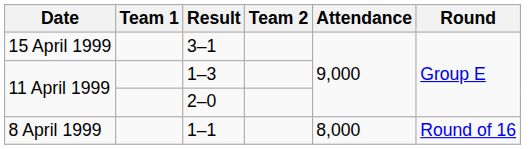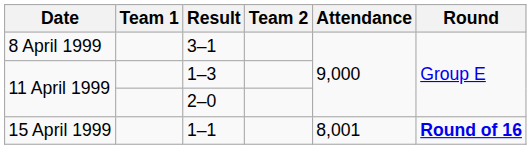3–1 | Date: 15 April 1999 -> 8 April 1999
1–1 | Date: 8 April 1999 -> 15 April 1999
1–1 | Attendance: 8,000 -> 8,001
1–1 | Round: normal -> bold
